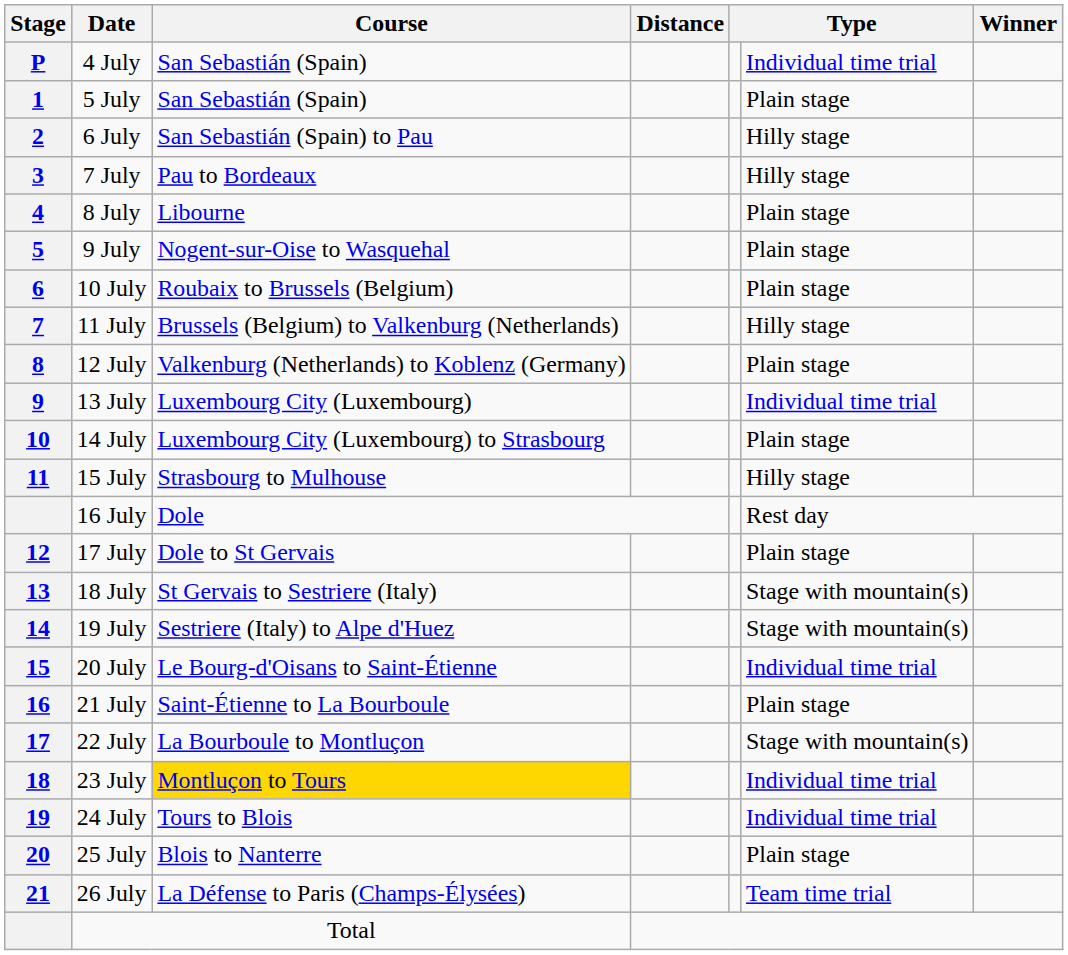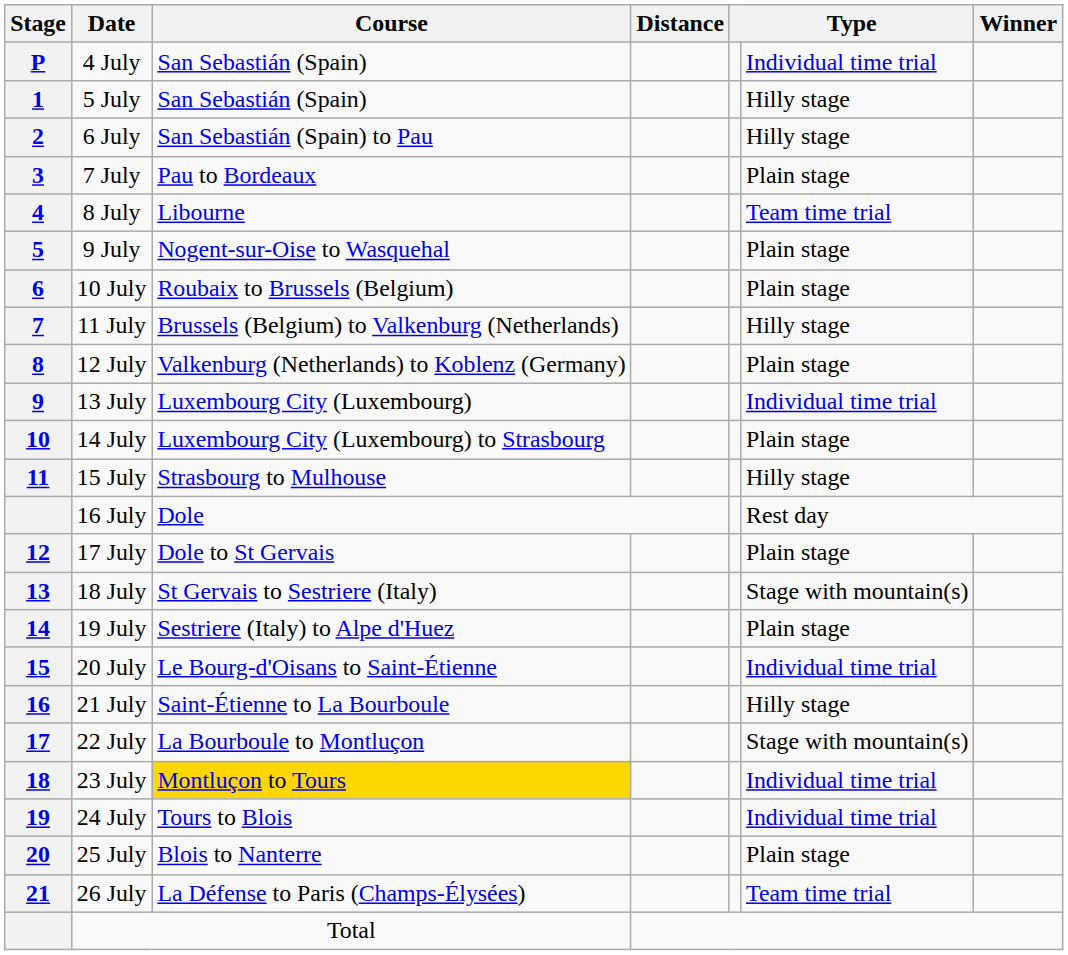5 July | column 6: Plain stage -> Hilly stage
7 July | column 6: Hilly stage -> Plain stage
8 July | column 6: Plain stage -> Team time trial
19 July | column 6: Stage with mountain(s) -> Plain stage
21 July | column 6: Plain stage -> Hilly stage
